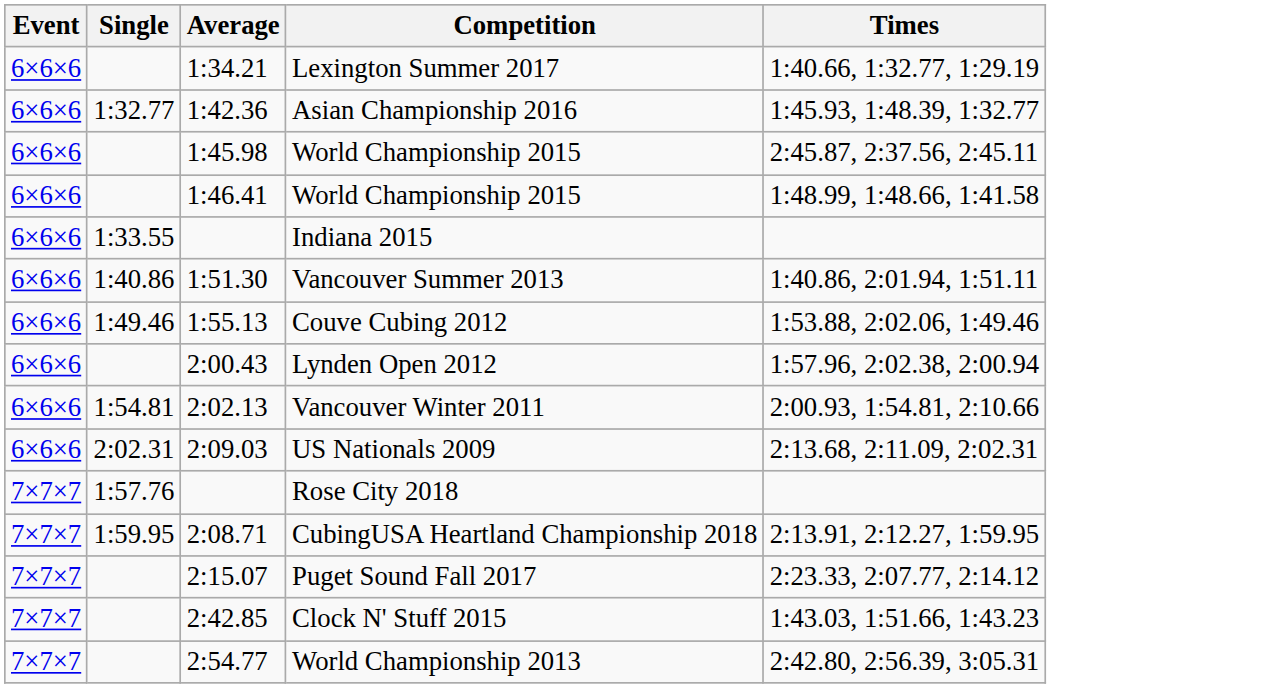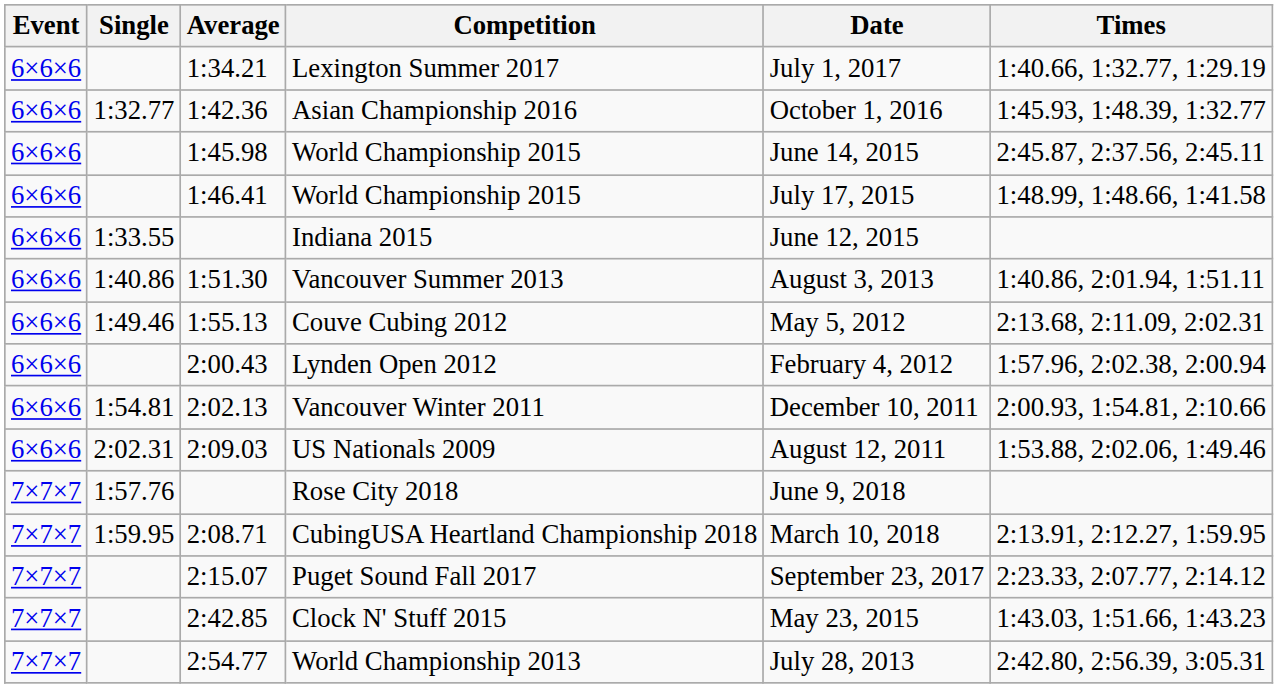+ column: Date | July 1, 2017 | October 1, 2016 | June 14, 2015 | July 17, 2015 | June 12, 2015 | August 3, 2013 | May 5, 2012 | February 4, 2012 | December 10, 2011 | August 12, 2011 | June 9, 2018 | March 10, 2018 | September 23, 2017 | May 23, 2015 | July 28, 2013
Couve Cubing 2012 | Times: 1:53.88, 2:02.06, 1:49.46 -> 2:13.68, 2:11.09, 2:02.31
US Nationals 2009 | Times: 2:13.68, 2:11.09, 2:02.31 -> 1:53.88, 2:02.06, 1:49.46
